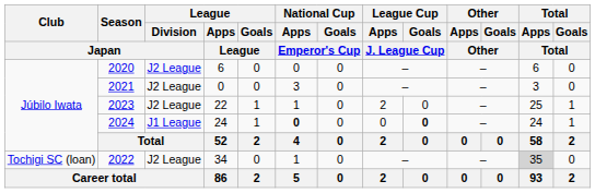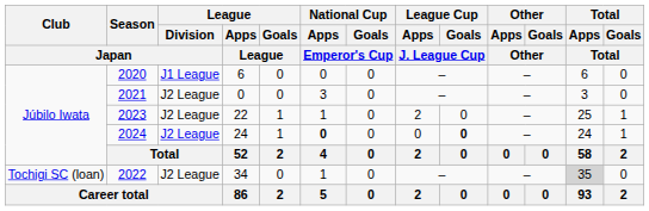2020 | League / Division / Japan: J2 League -> J1 League
2024 | League / Division / Japan: J1 League -> J2 League
